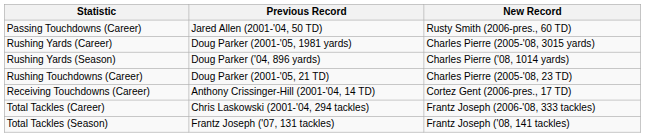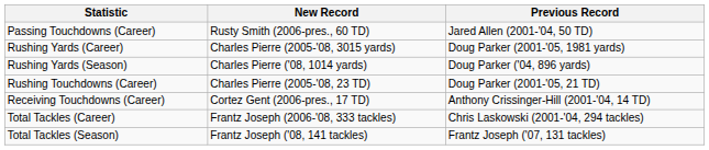columns swapped: Previous Record <-> New Record
